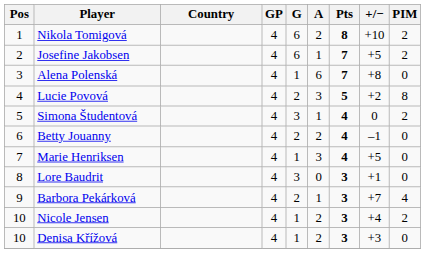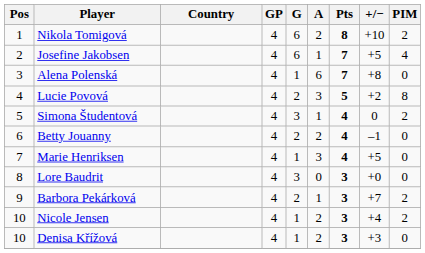Josefine Jakobsen | PIM: 2 -> 4
Lore Baudrit | +/−: +1 -> +0
Barbora Pekárková | PIM: 4 -> 2
